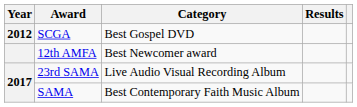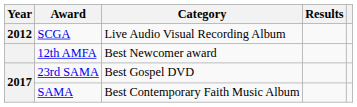SCGA | Category: Best Gospel DVD -> Live Audio Visual Recording Album
23rd SAMA | Category: Live Audio Visual Recording Album -> Best Gospel DVD
